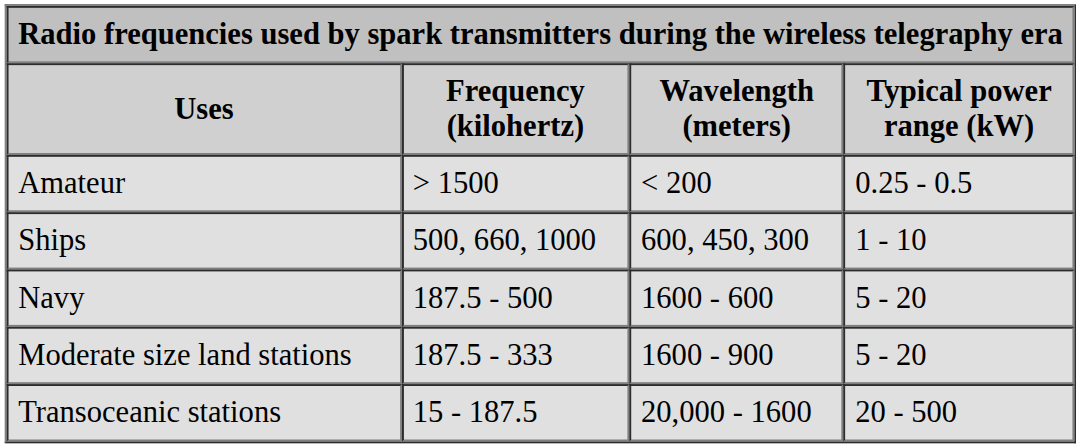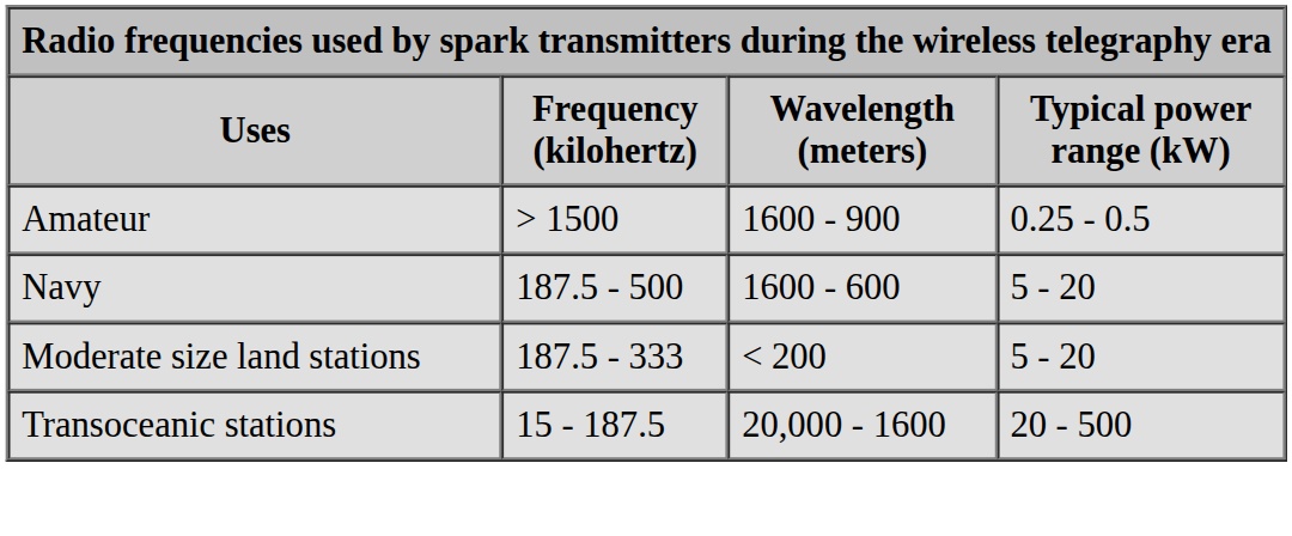Amateur | Wavelength (meters): < 200 -> 1600 - 900
- row: Ships | 500, 660, 1000 | 600, 450, 300 | 1 - 10
Moderate size land stations | Wavelength (meters): 1600 - 900 -> < 200
